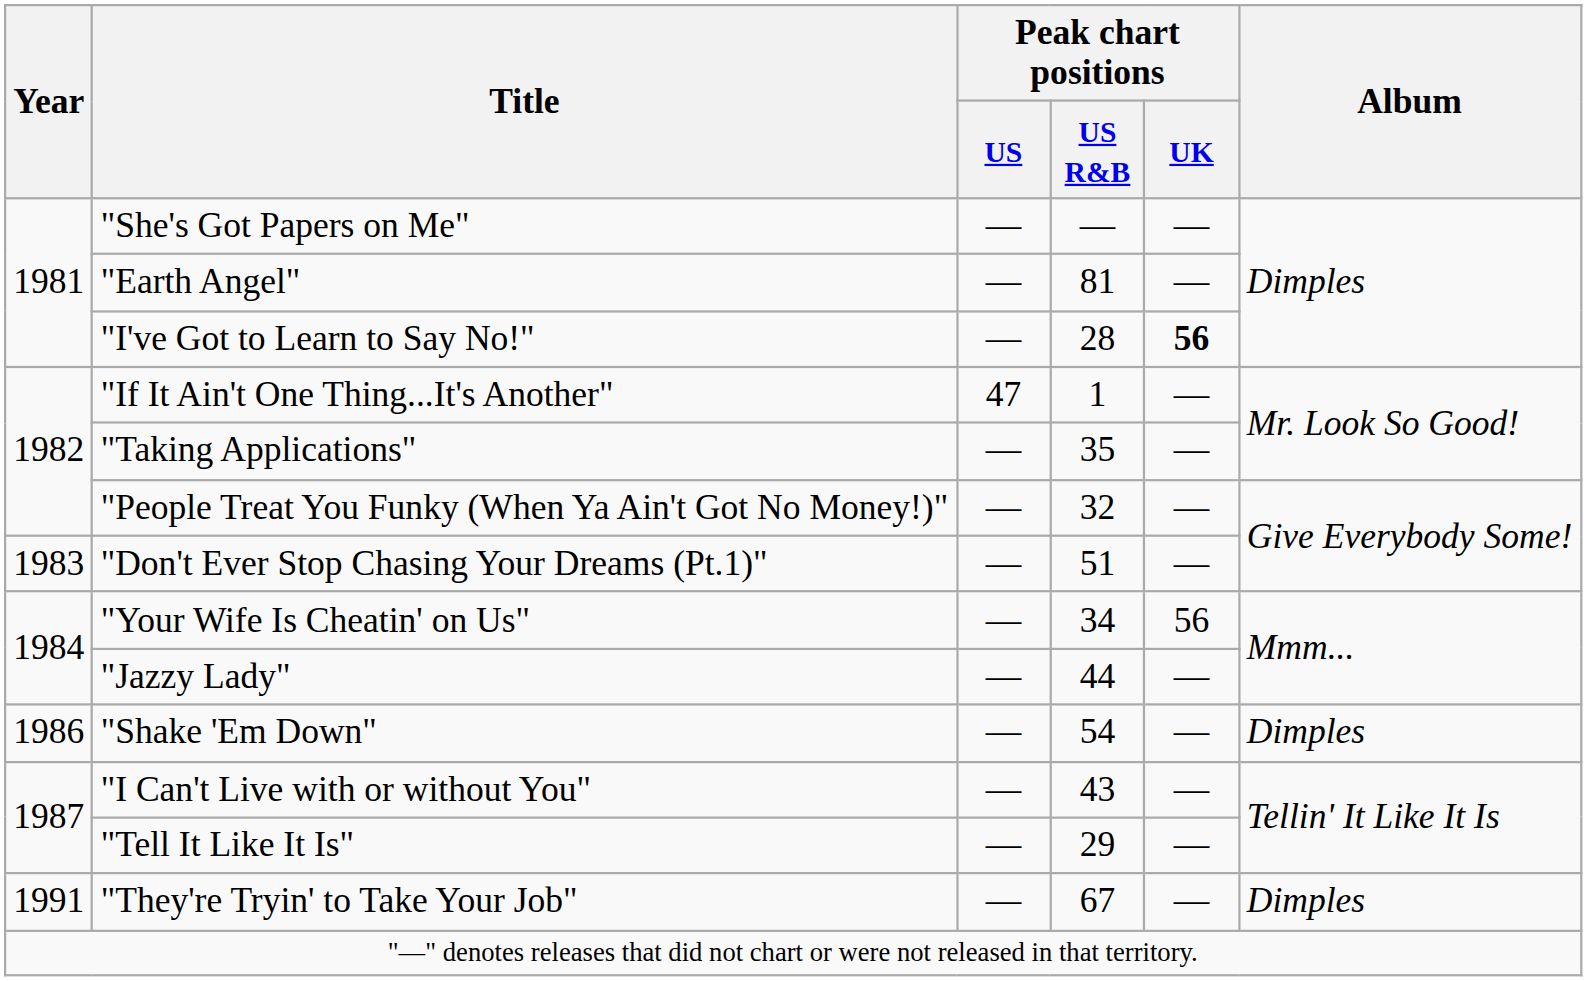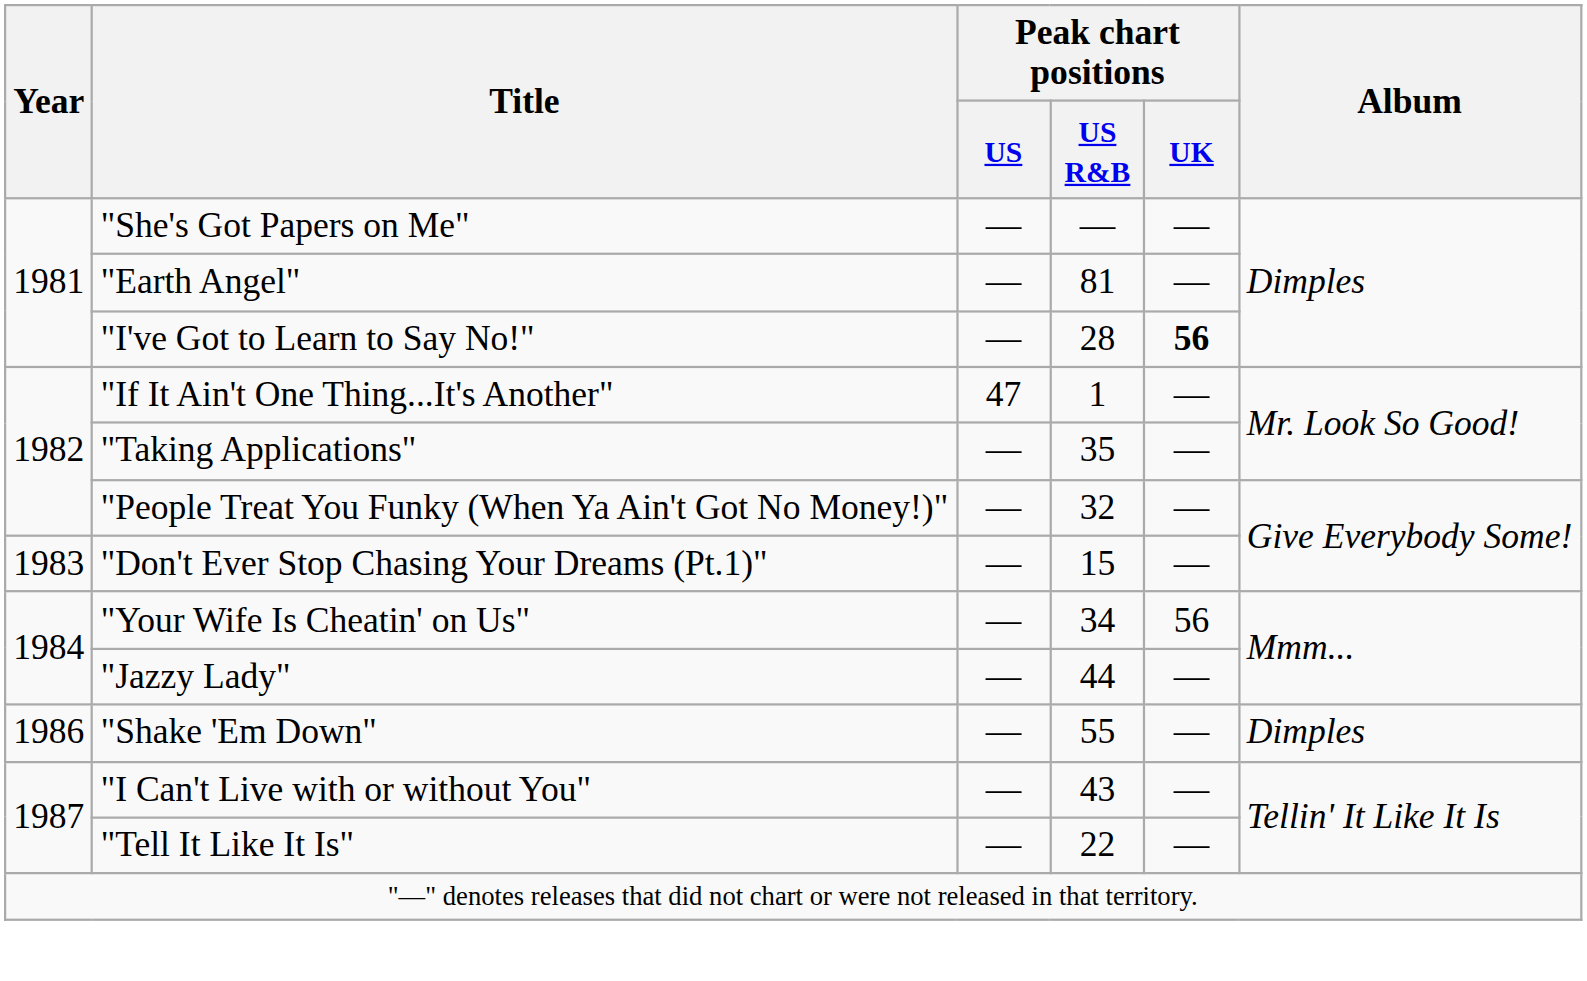"Don't Ever Stop Chasing Your Dreams (Pt.1)" | Peak chart positions / US R&B: 51 -> 15
"Shake 'Em Down" | Peak chart positions / US R&B: 54 -> 55
"Tell It Like It Is" | Peak chart positions / US R&B: 29 -> 22
- row: 1991 | "They're Tryin' to Take Your Job" | ― | 67 | ― | Dimples
